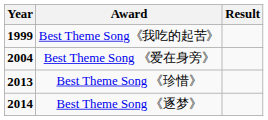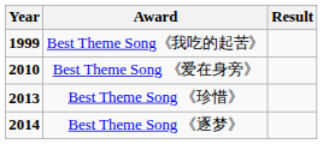Best Theme Song 《爱在身旁》 | Year: 2004 -> 2010
